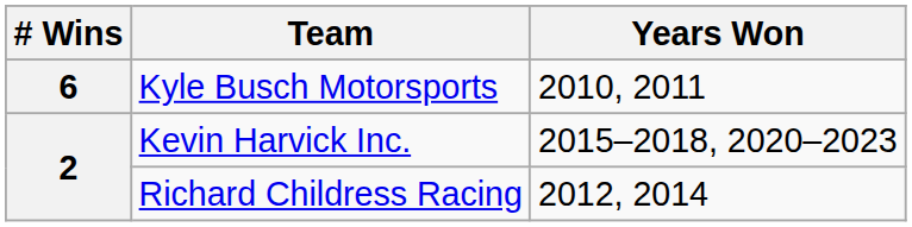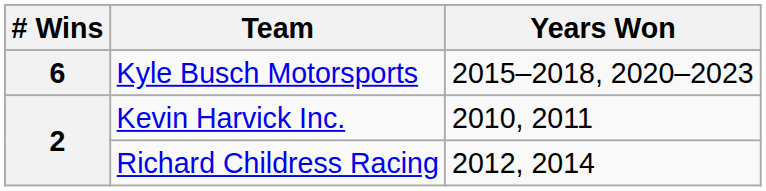Kyle Busch Motorsports | Years Won: 2010, 2011 -> 2015–2018, 2020–2023
Kevin Harvick Inc. | Years Won: 2015–2018, 2020–2023 -> 2010, 2011
